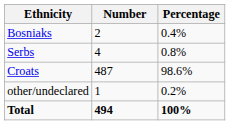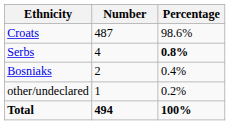rows swapped: Croats <-> Bosniaks
Serbs | Percentage: normal -> bold
